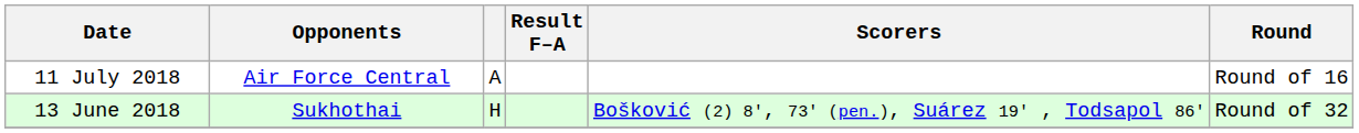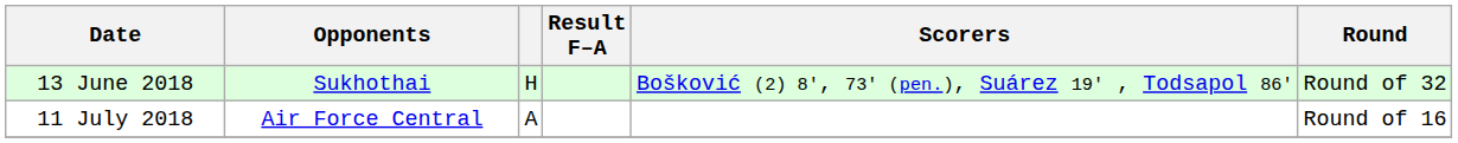rows swapped: 13 June 2018 <-> 11 July 2018
